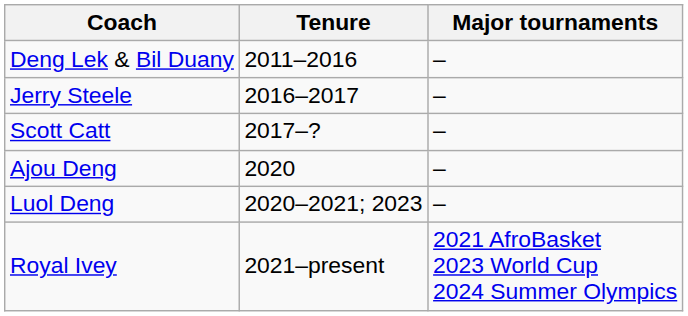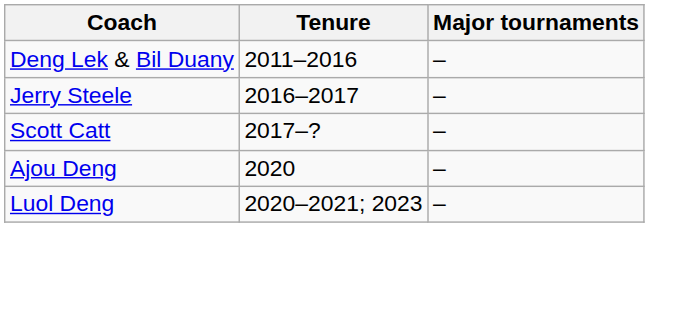- row: Royal Ivey | 2021–present | 2021 AfroBasket 2023 World Cup 2024 Summer Olympics
